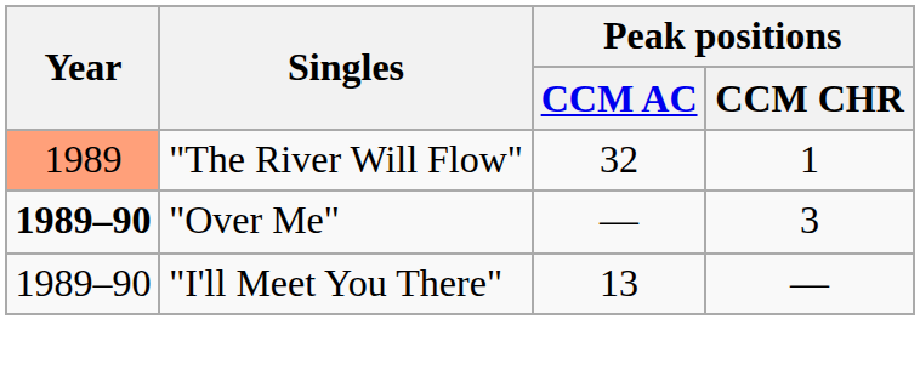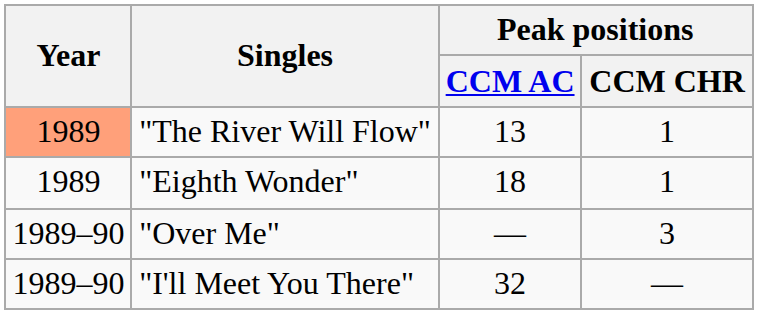"The River Will Flow" | Peak positions / CCM AC: 32 -> 13
+ row: 1989 | "Eighth Wonder" | 18 | 1
"Over Me" | Year: bold -> normal
"I'll Meet You There" | Peak positions / CCM AC: 13 -> 32
